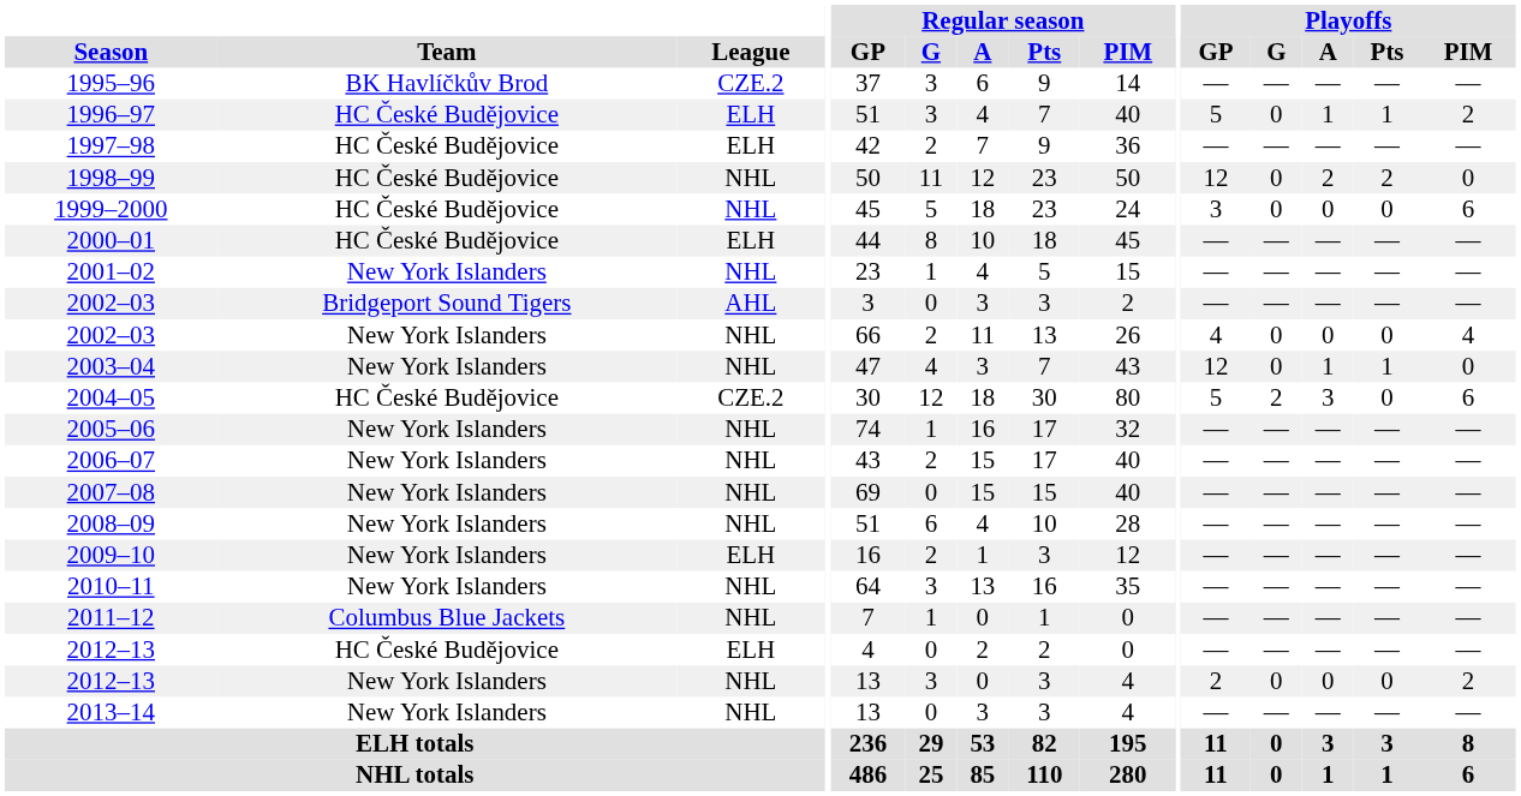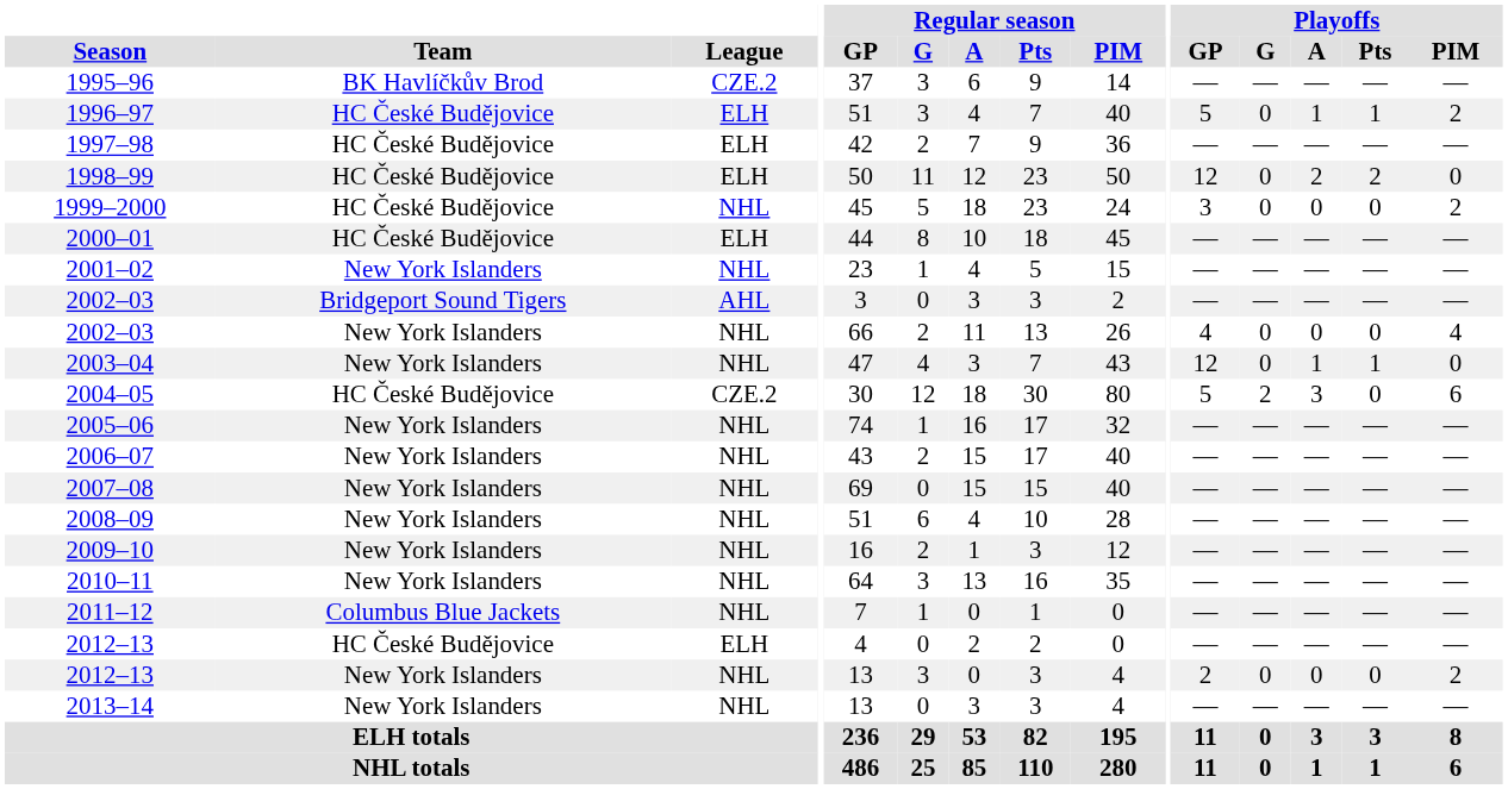1998–99 | League: NHL -> ELH
1999–2000 | Playoffs / PIM: 6 -> 2
2009–10 | League: ELH -> NHL
